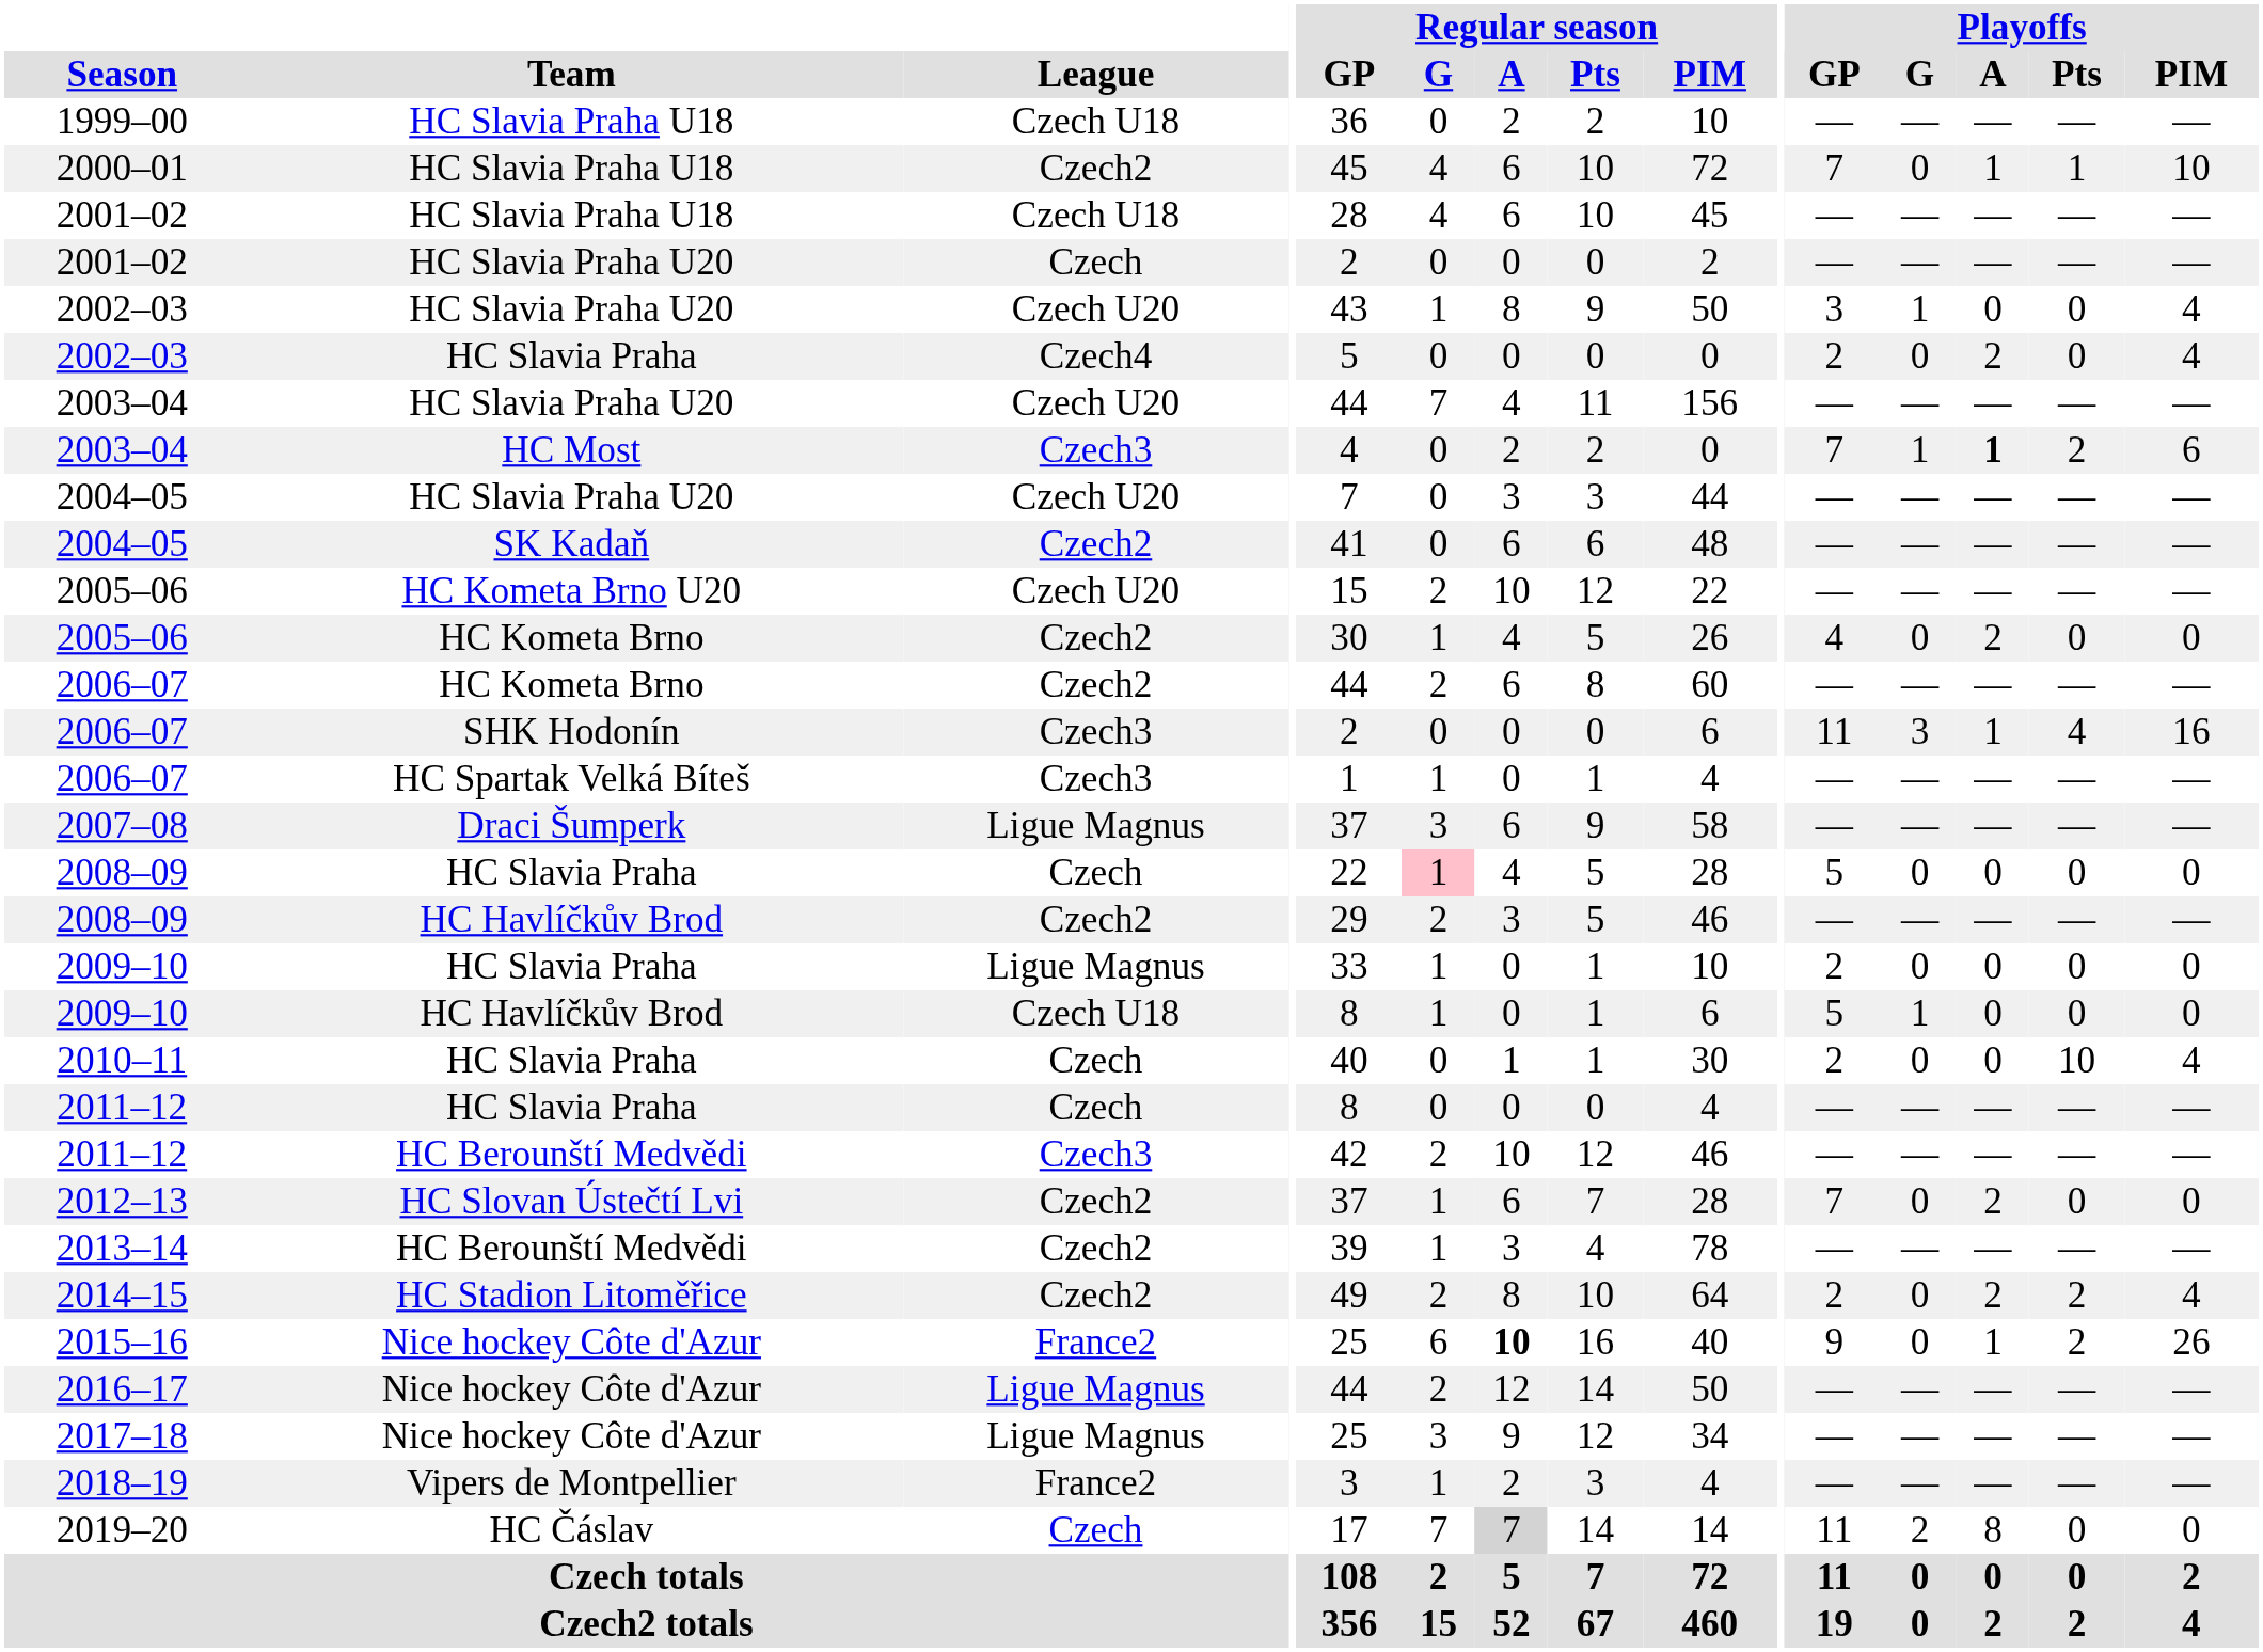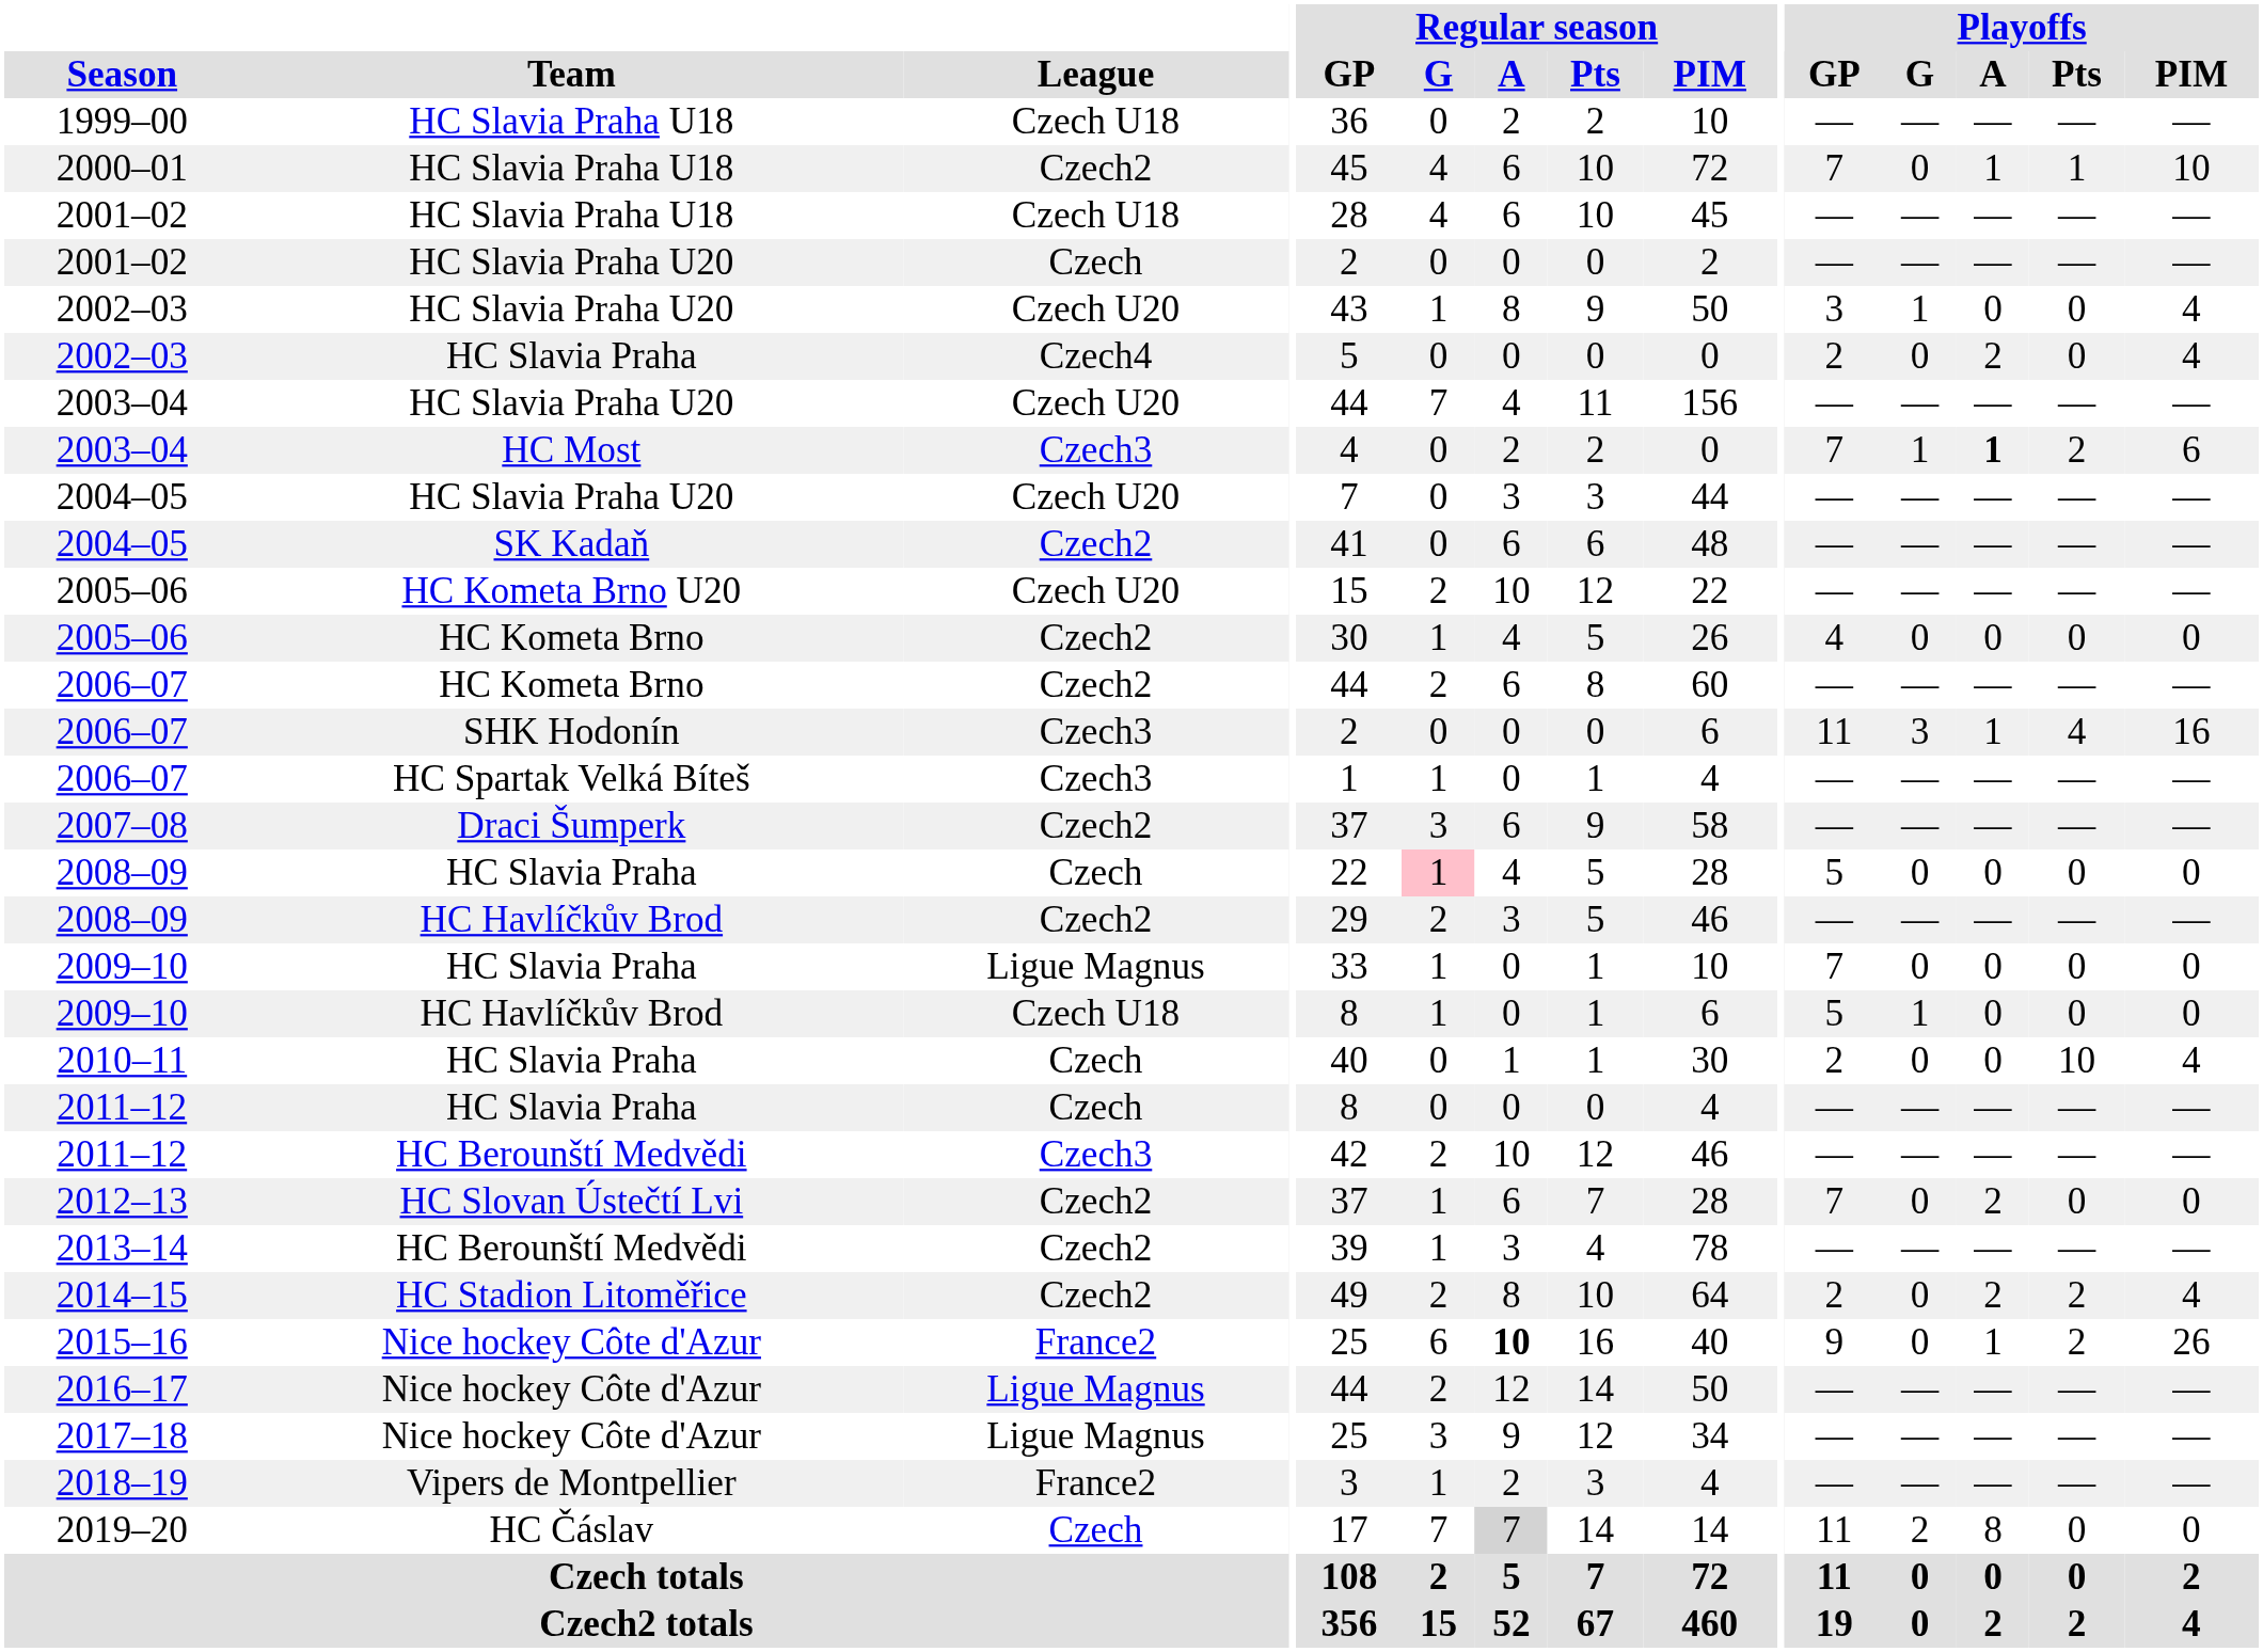2005–06 / HC Kometa Brno | Playoffs / A: 2 -> 0
2007–08 | League: Ligue Magnus -> Czech2
2009–10 / HC Slavia Praha | Playoffs / GP: 2 -> 7
